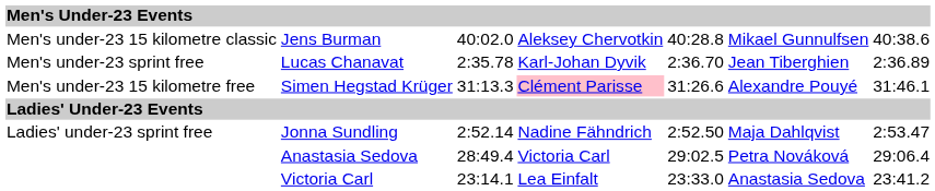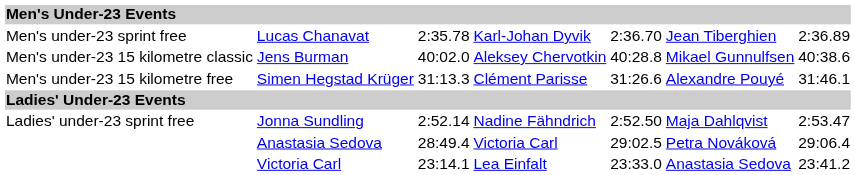rows swapped: Lucas Chanavat <-> Jens Burman
Simen Hegstad Krüger | column 4: pink background -> no background
